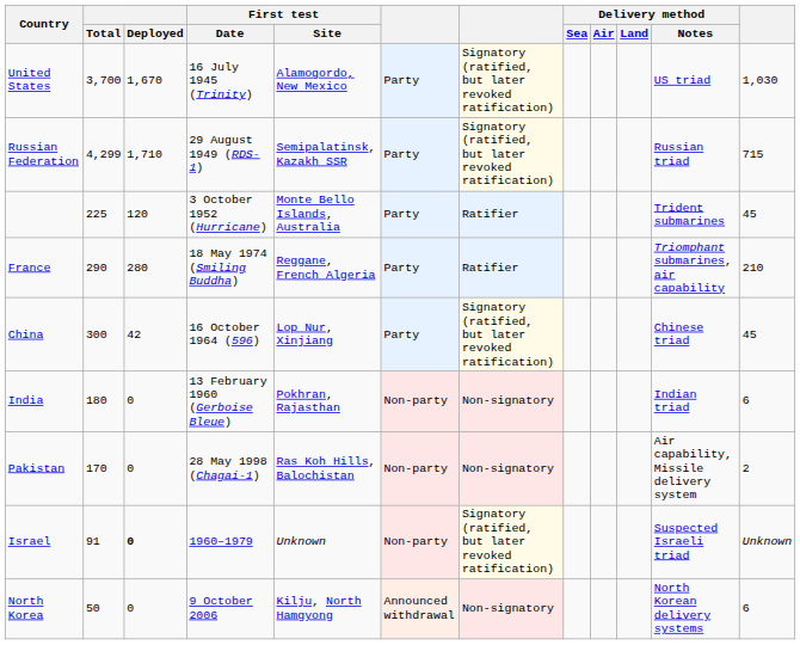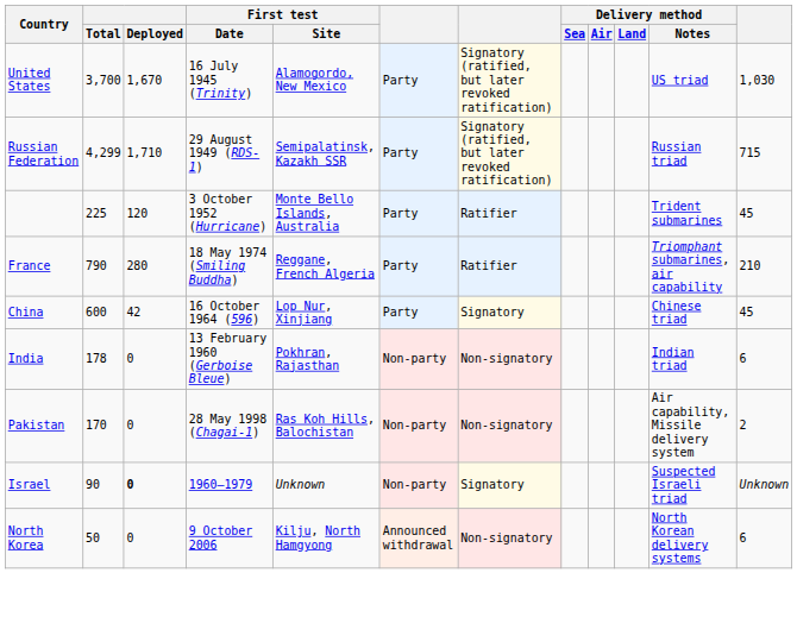France | Total: 290 -> 790
China | Total: 300 -> 600
China | column 7: Signatory (ratified, but later revoked ratification) -> Signatory
India | Total: 180 -> 178
Israel | Total: 91 -> 90
Israel | column 7: Signatory (ratified, but later revoked ratification) -> Signatory
